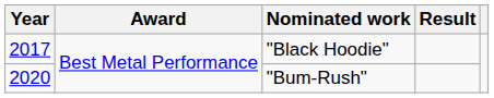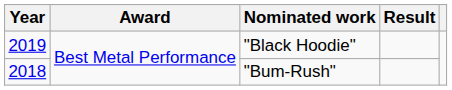"Black Hoodie" | Year: 2017 -> 2019
"Bum-Rush" | Year: 2020 -> 2018
